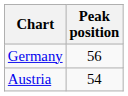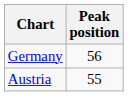Austria | Peak position: 54 -> 55
